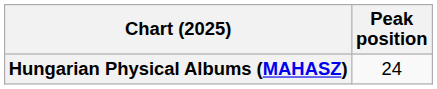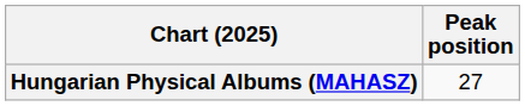Hungarian Physical Albums (MAHASZ) | Peak position: 24 -> 27
